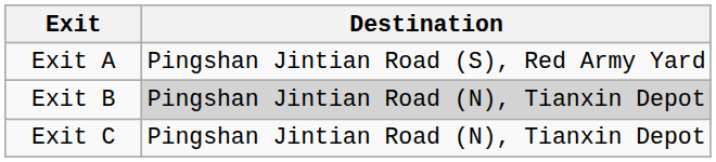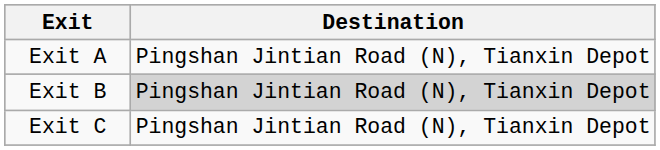Exit A | Destination: Pingshan Jintian Road (S), Red Army Yard -> Pingshan Jintian Road (N), Tianxin Depot
